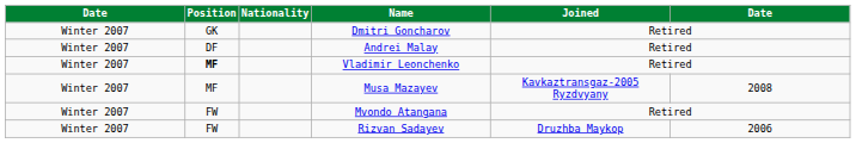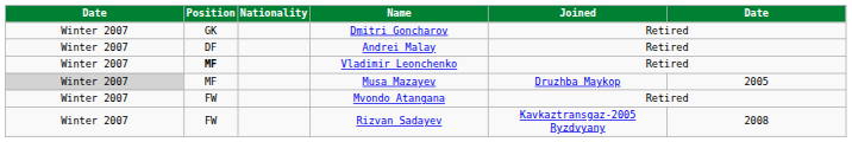Musa Mazayev | column 1: no background -> lightgrey background
Musa Mazayev | Joined: Kavkaztransgaz-2005 Ryzdvyany -> Druzhba Maykop
Musa Mazayev | column 6: 2008 -> 2005
Rizvan Sadayev | Joined: Druzhba Maykop -> Kavkaztransgaz-2005 Ryzdvyany
Rizvan Sadayev | column 6: 2006 -> 2008
